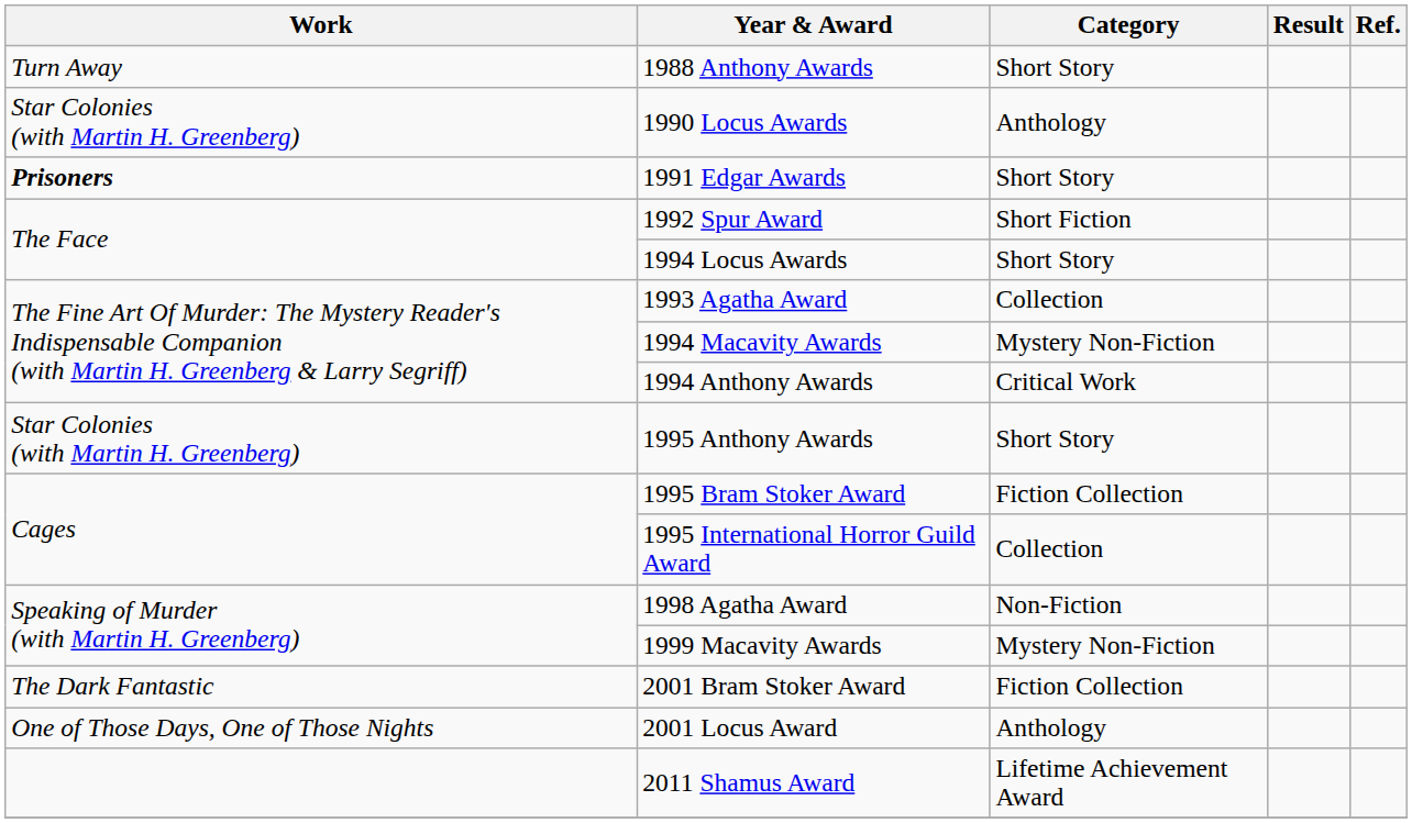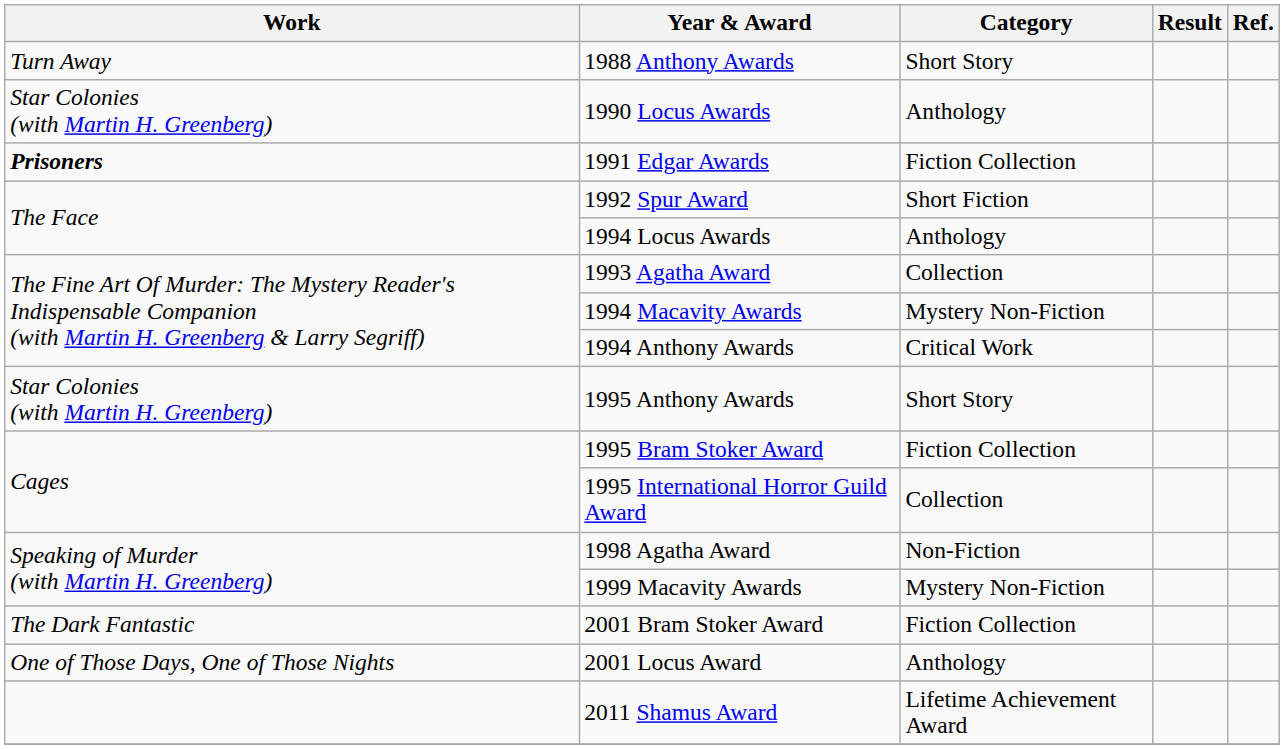1991 Edgar Awards | Category: Short Story -> Fiction Collection
1994 Locus Awards | Category: Short Story -> Anthology
